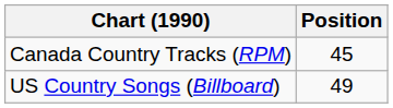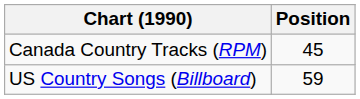US Country Songs (Billboard) | Position: 49 -> 59
